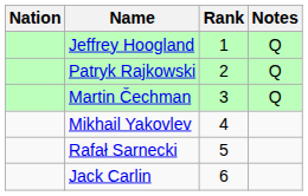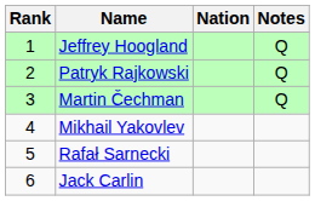columns swapped: Rank <-> Nation
